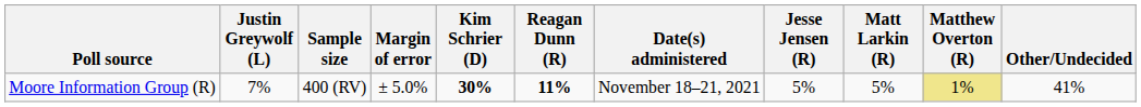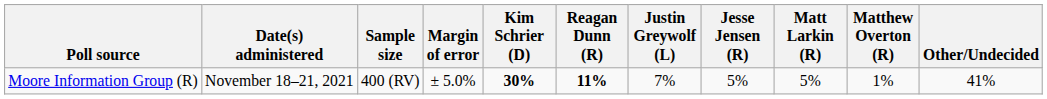columns swapped: Date(s) administered <-> Justin Greywolf (L)
Moore Information Group (R) | Matthew Overton (R): khaki background -> no background
